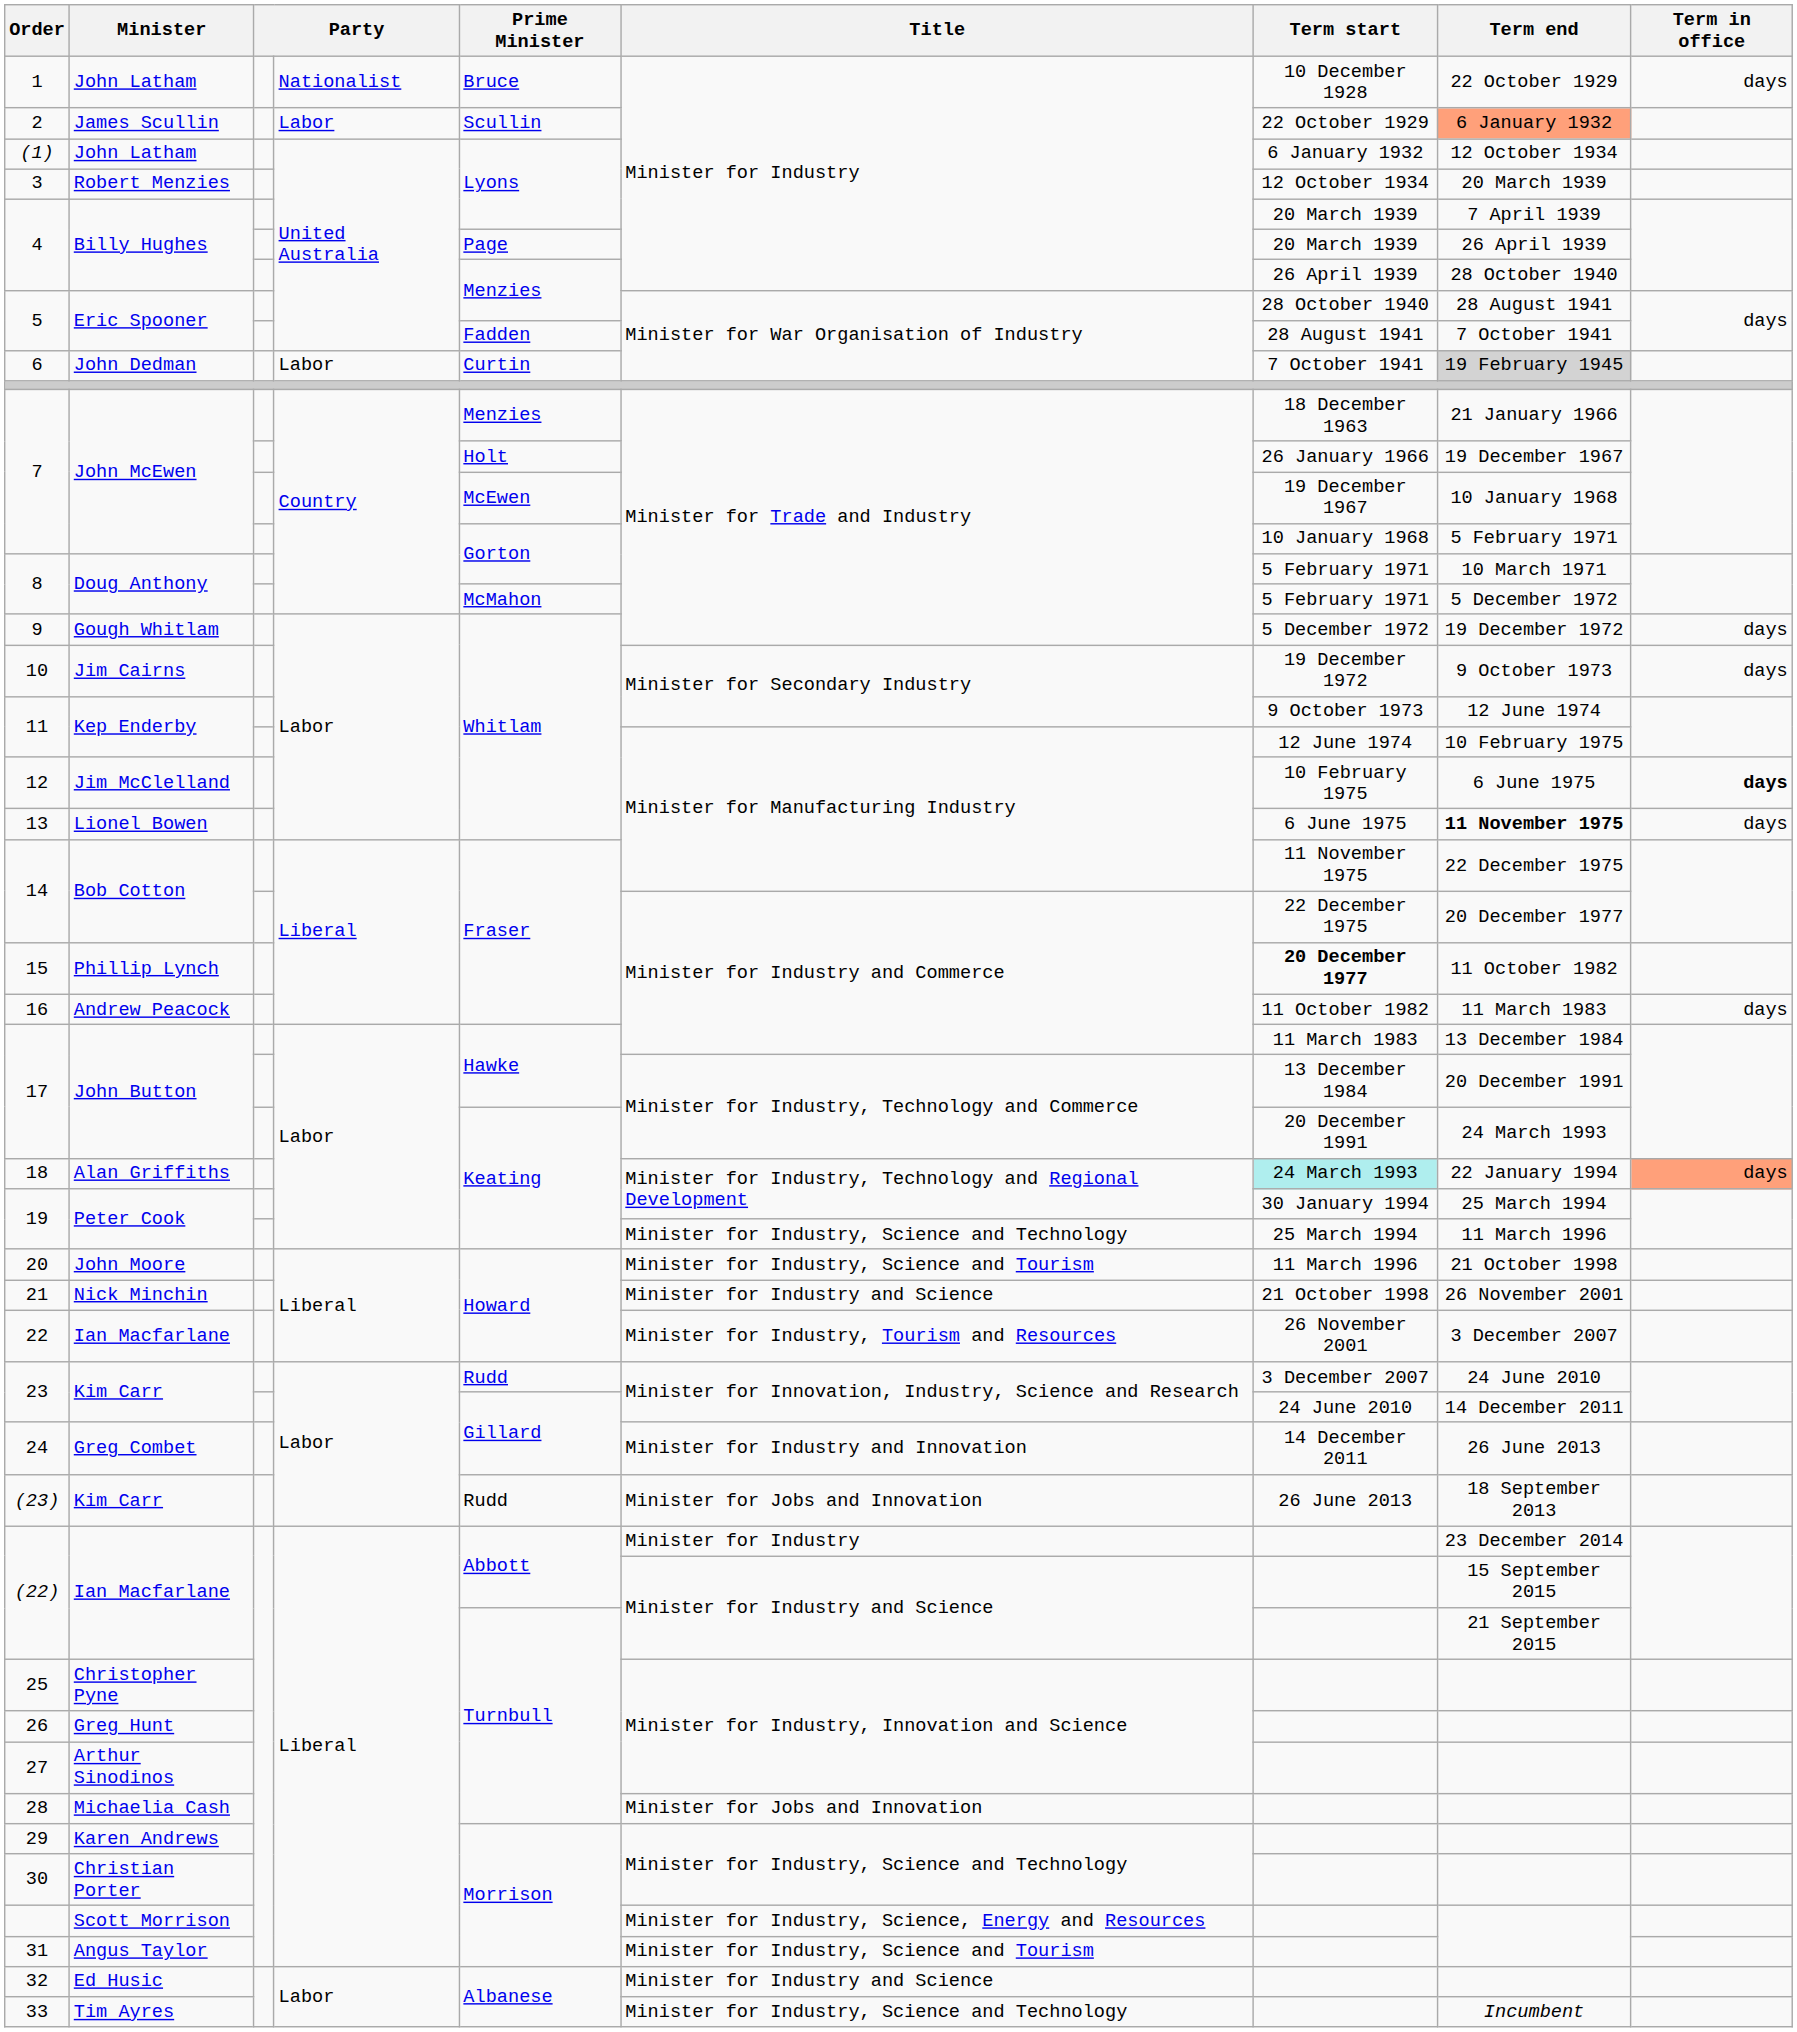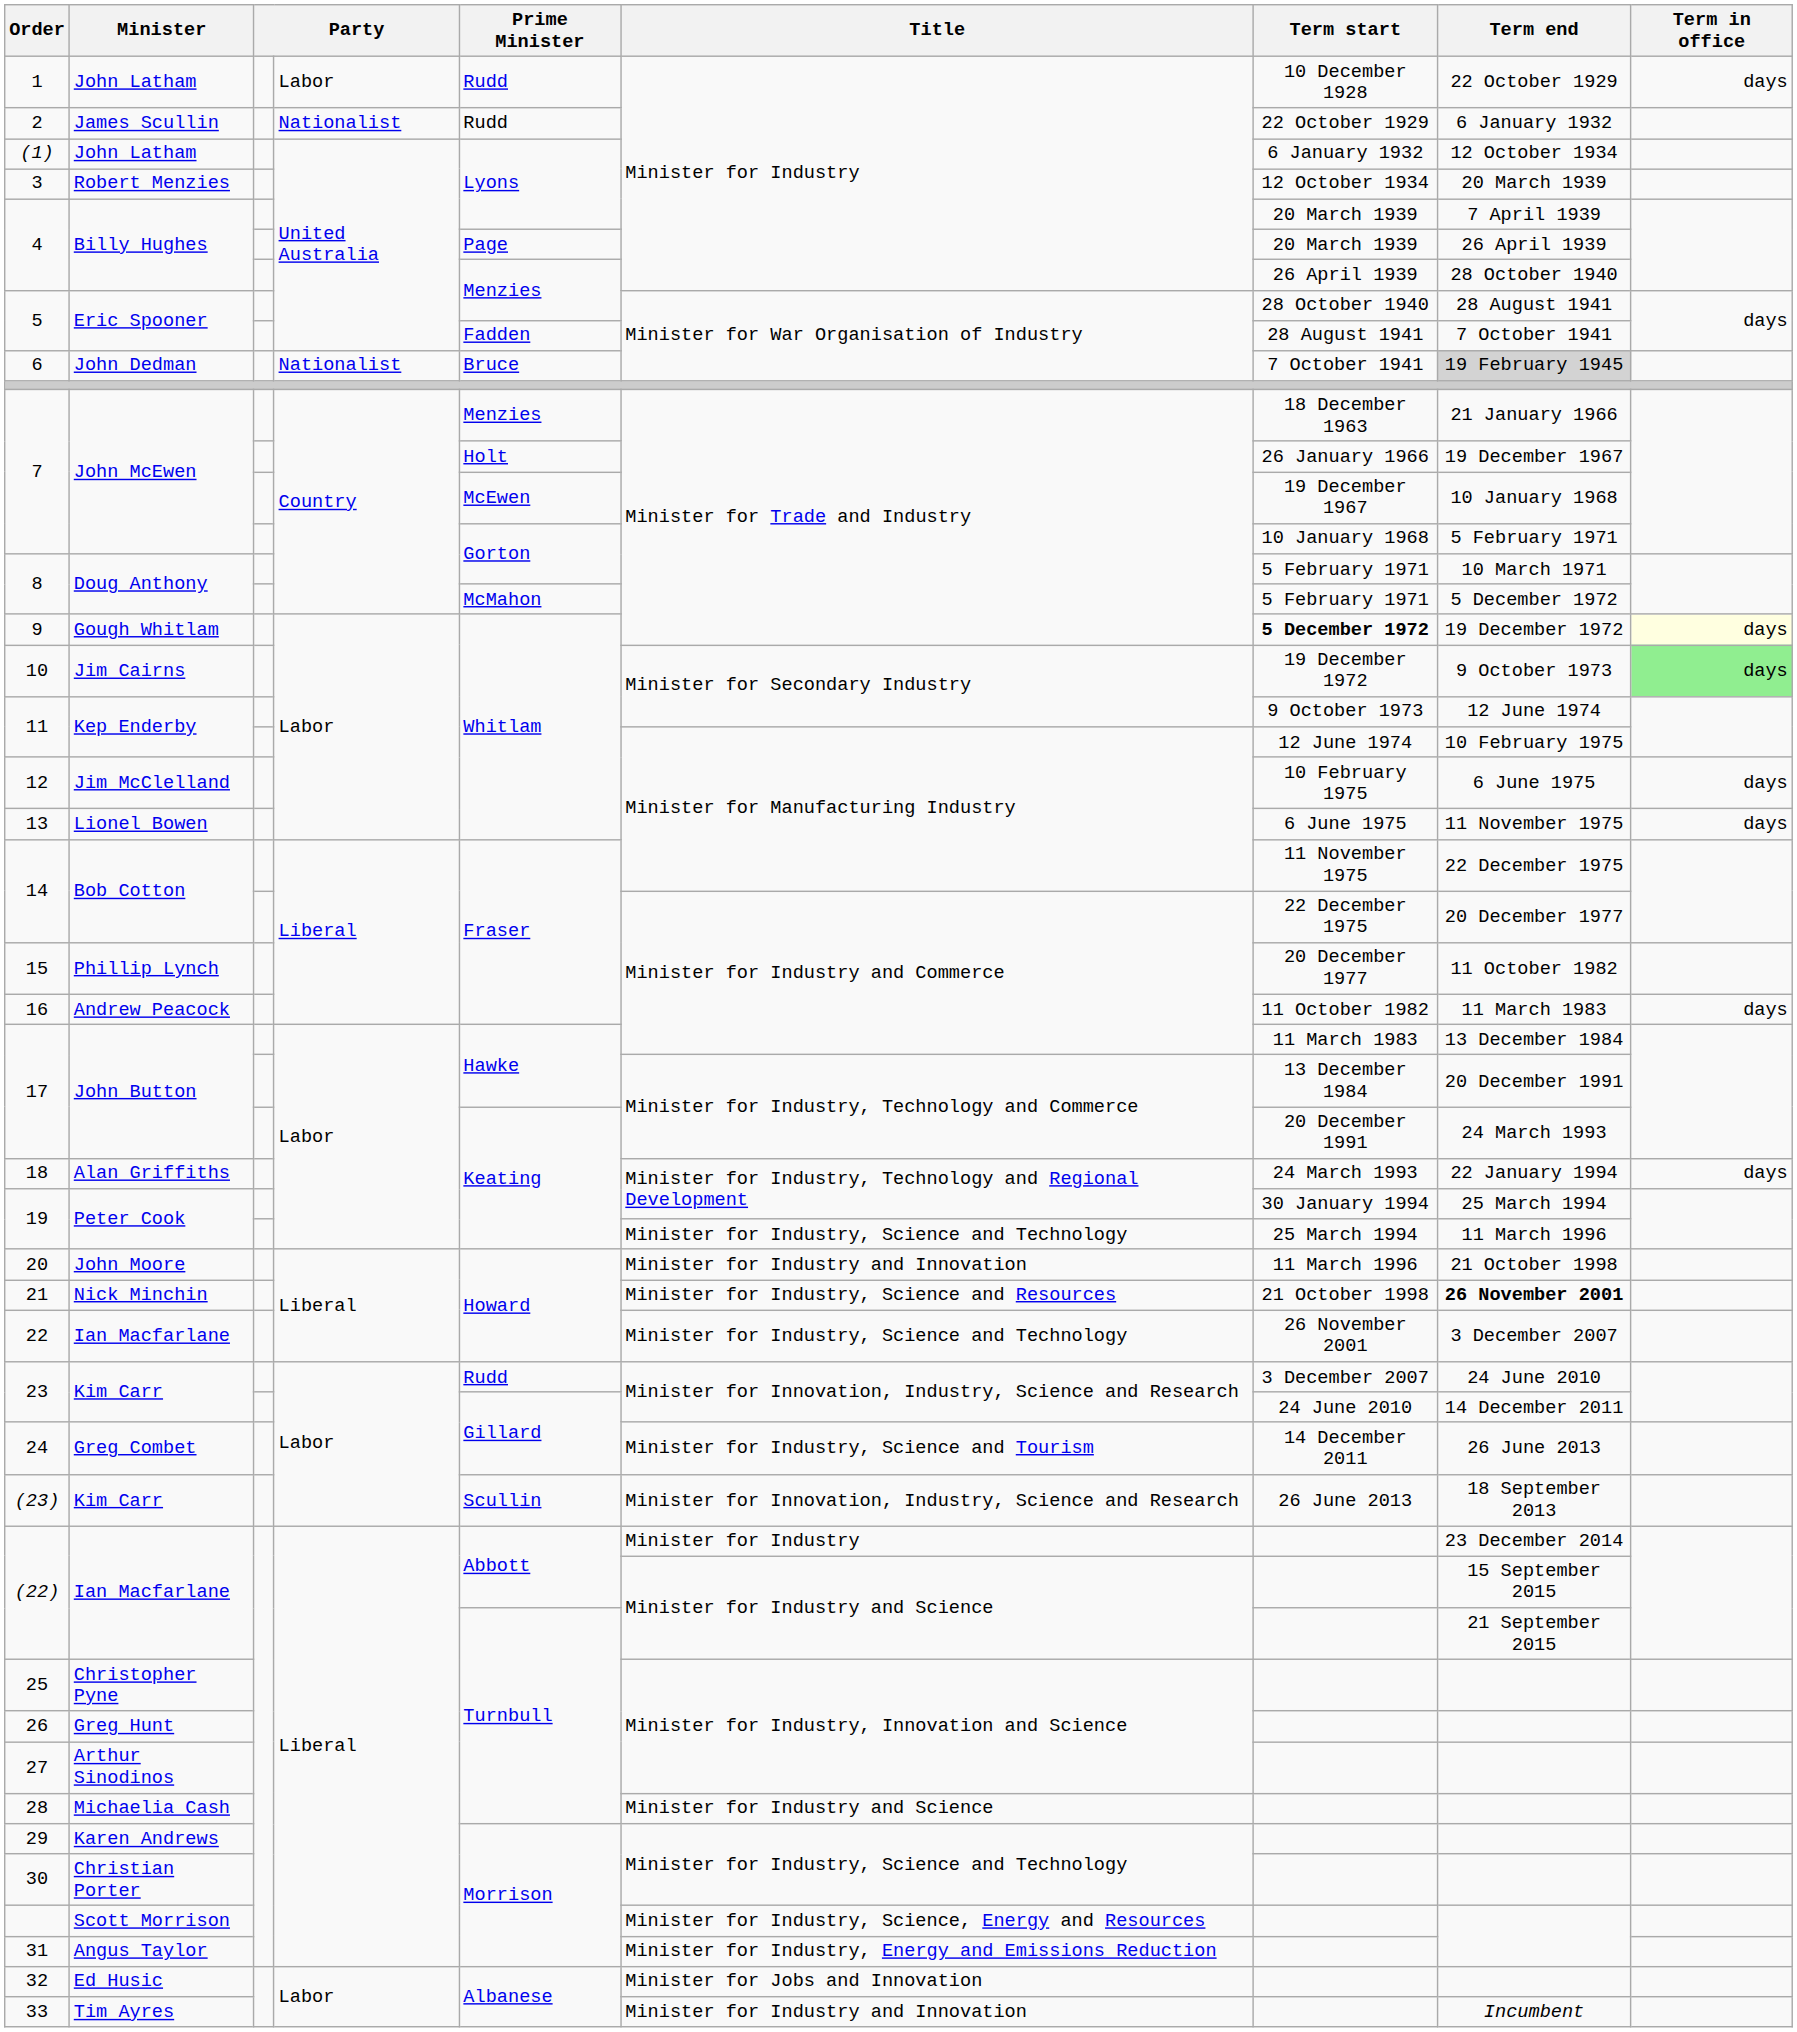1 | column 4: Nationalist -> Labor
1 | Prime Minister: Bruce -> Rudd
2 | column 4: Labor -> Nationalist
2 | Prime Minister: Scullin -> Rudd
2 | Term end: lightsalmon background -> no background
6 | column 4: Labor -> Nationalist
6 | Prime Minister: Curtin -> Bruce
9 | Term start: normal -> bold
9 | Term in office: no background -> lightyellow background
10 | Term in office: no background -> lightgreen background
12 | Term in office: bold -> normal
13 | Term end: bold -> normal
15 | Term start: bold -> normal
18 | Term start: paleturquoise background -> no background
18 | Term in office: lightsalmon background -> no background
20 | Title: Minister for Industry, Science and Tourism -> Minister for Industry and Innovation
21 | Title: Minister for Industry and Science -> Minister for Industry, Science and Resources
21 | Term end: normal -> bold
22 | Title: Minister for Industry, Tourism and Resources -> Minister for Industry, Science and Technology
24 | Title: Minister for Industry and Innovation -> Minister for Industry, Science and Tourism
(23) | Prime Minister: Rudd -> Scullin
(23) | Title: Minister for Jobs and Innovation -> Minister for Innovation, Industry, Science and Research
28 | Title: Minister for Jobs and Innovation -> Minister for Industry and Science
31 | Title: Minister for Industry, Science and Tourism -> Minister for Industry, Energy and Emissions Reduction
32 | Title: Minister for Industry and Science -> Minister for Jobs and Innovation
33 | Title: Minister for Industry, Science and Technology -> Minister for Industry and Innovation
